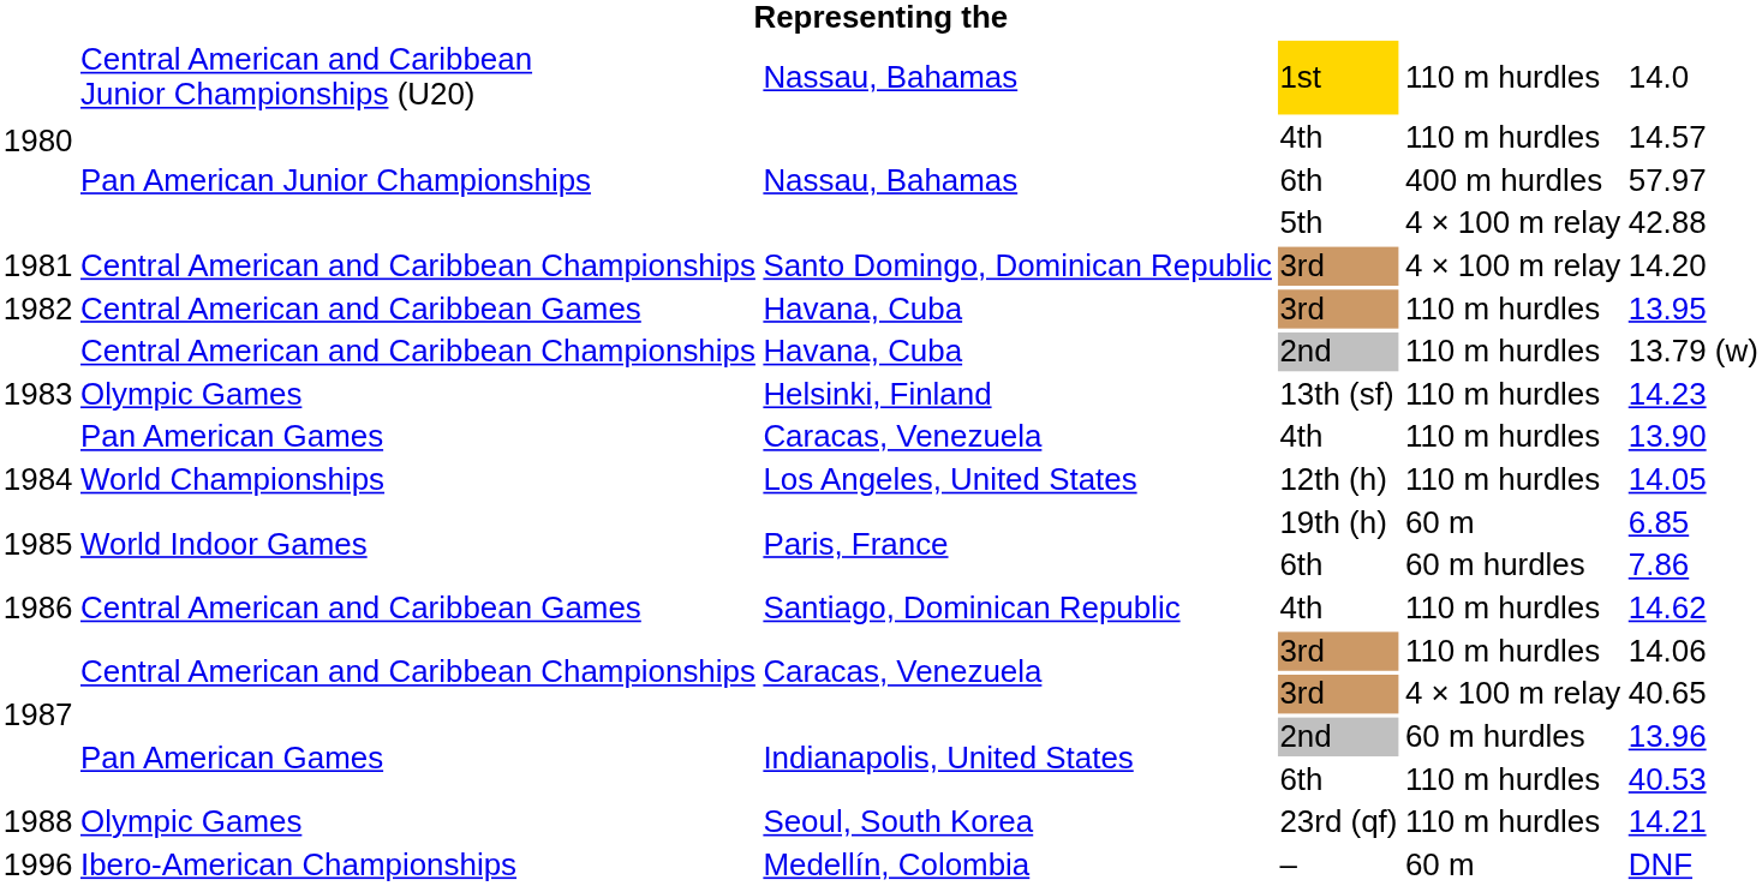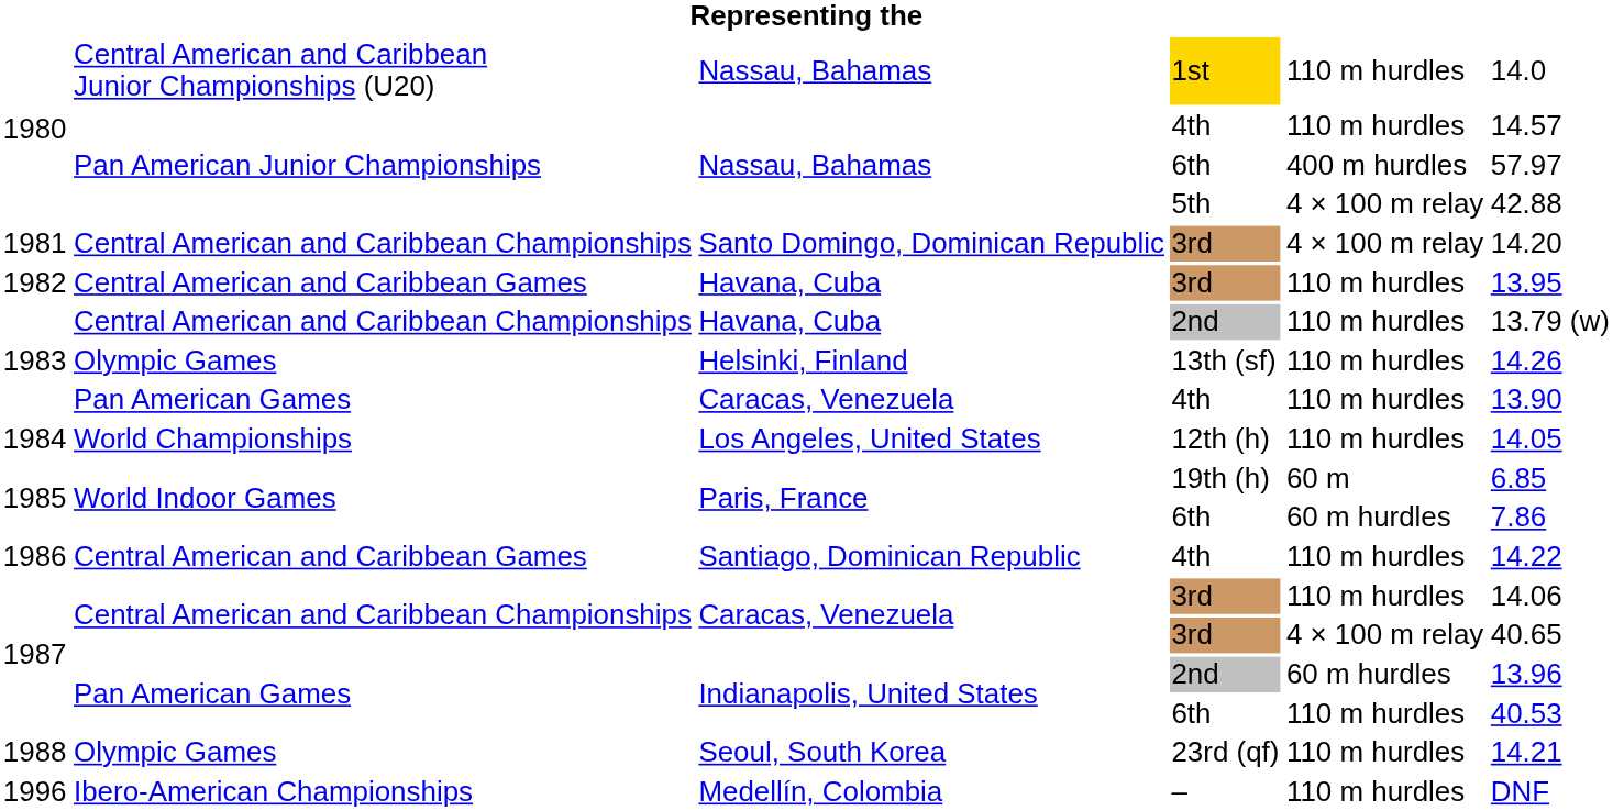Helsinki, Finland | column 6: 14.23 -> 14.26
Santiago, Dominican Republic | column 6: 14.62 -> 14.22
Medellín, Colombia | column 5: 60 m -> 110 m hurdles
